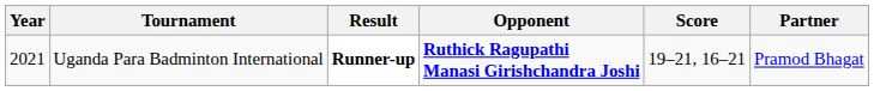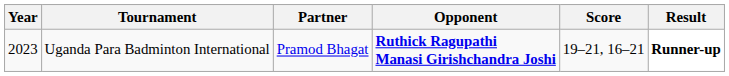columns swapped: Partner <-> Result
Uganda Para Badminton International | Year: 2021 -> 2023
